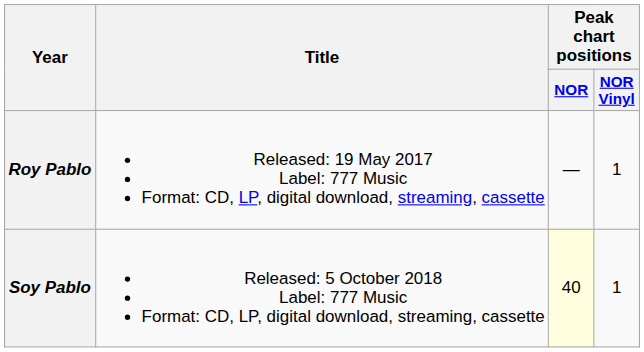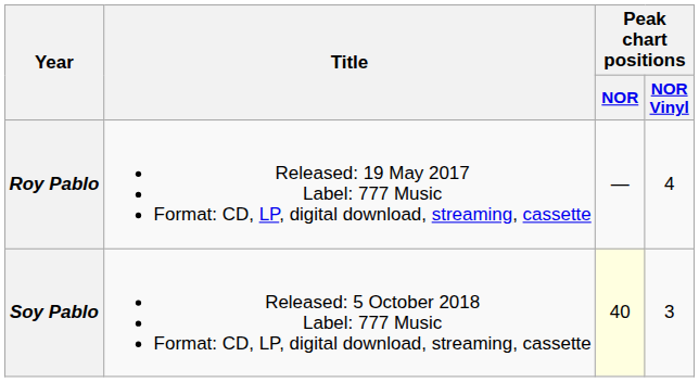Roy Pablo | Peak chart positions / NOR Vinyl: 1 -> 4
Soy Pablo | Peak chart positions / NOR Vinyl: 1 -> 3
